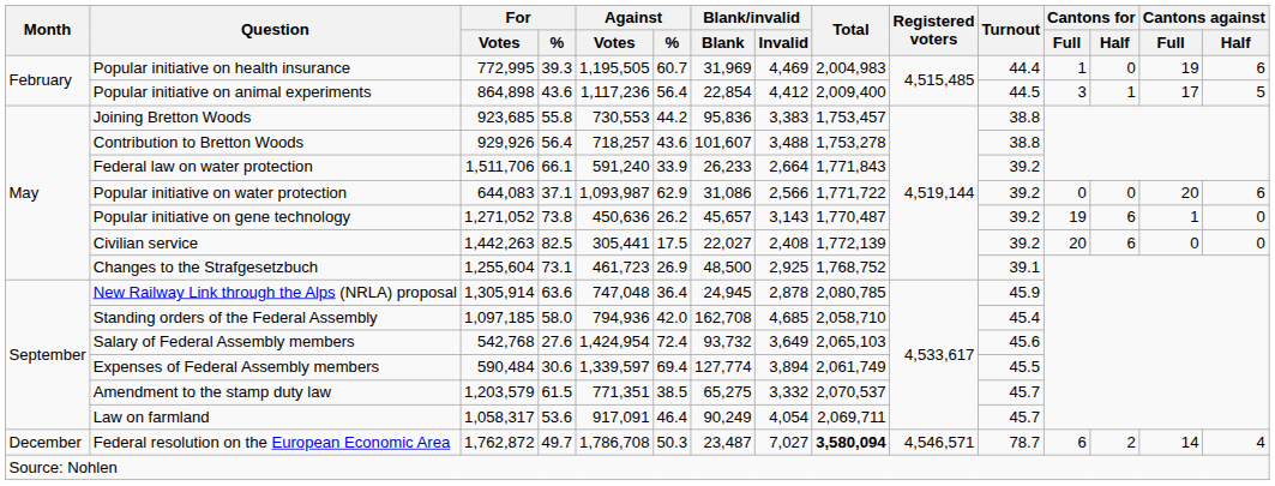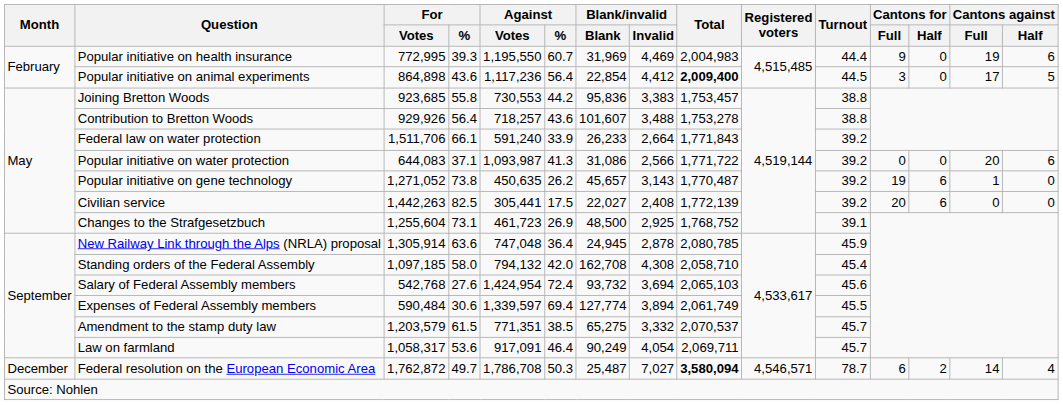Popular initiative on health insurance | Against / Votes: 1,195,505 -> 1,195,550
Popular initiative on health insurance | Cantons for / Full: 1 -> 9
Popular initiative on animal experiments | Total: normal -> bold
Popular initiative on animal experiments | Cantons for / Half: 1 -> 0
Popular initiative on water protection | Against / %: 62.9 -> 41.3
Popular initiative on gene technology | Against / Votes: 450,636 -> 450,635
Standing orders of the Federal Assembly | Against / Votes: 794,936 -> 794,132
Standing orders of the Federal Assembly | Blank/invalid / Invalid: 4,685 -> 4,308
Salary of Federal Assembly members | Blank/invalid / Invalid: 3,649 -> 3,694
Federal resolution on the European Economic Area | Blank/invalid / Blank: 23,487 -> 25,487
